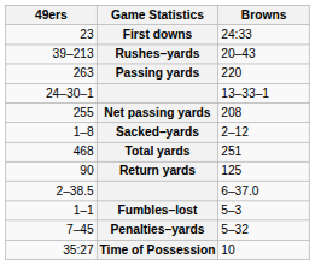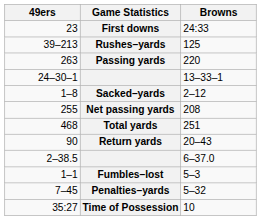Rushes–yards | Browns: 20–43 -> 125
rows swapped: Sacked–yards <-> Net passing yards
Return yards | Browns: 125 -> 20–43
